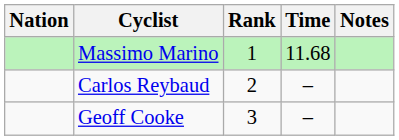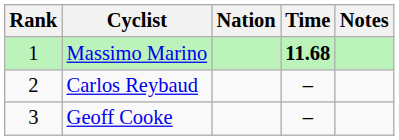columns swapped: Rank <-> Nation
Massimo Marino | Time: normal -> bold
